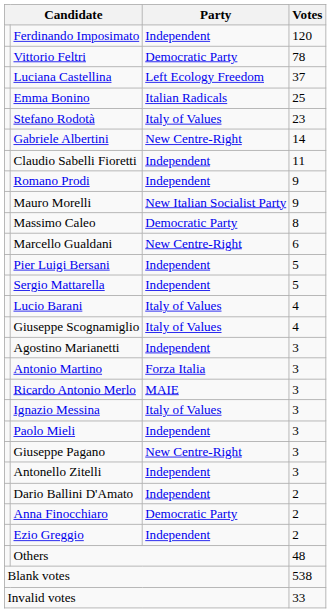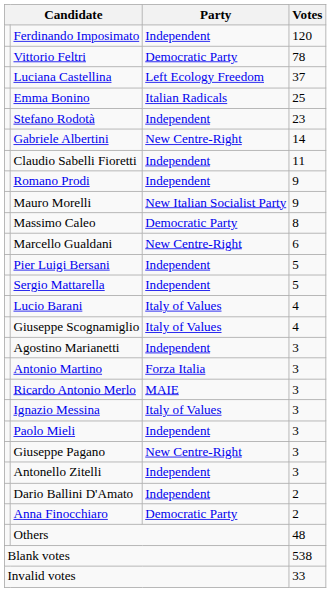Stefano Rodotà | Party: Italy of Values -> Independent
- row: Ezio Greggio | Independent | 2
